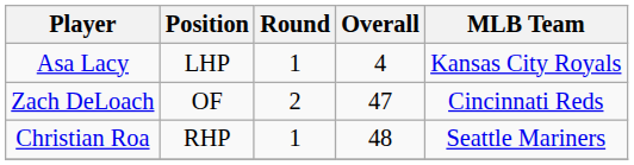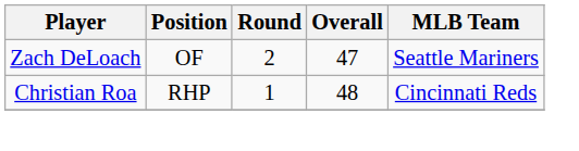- row: Asa Lacy | LHP | 1 | 4 | Kansas City Royals
Zach DeLoach | MLB Team: Cincinnati Reds -> Seattle Mariners
Christian Roa | MLB Team: Seattle Mariners -> Cincinnati Reds
